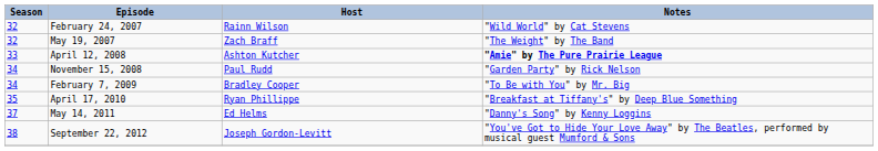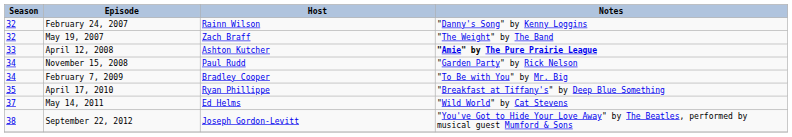February 24, 2007 | Notes: "Wild World" by Cat Stevens -> "Danny's Song" by Kenny Loggins
May 14, 2011 | Notes: "Danny's Song" by Kenny Loggins -> "Wild World" by Cat Stevens
